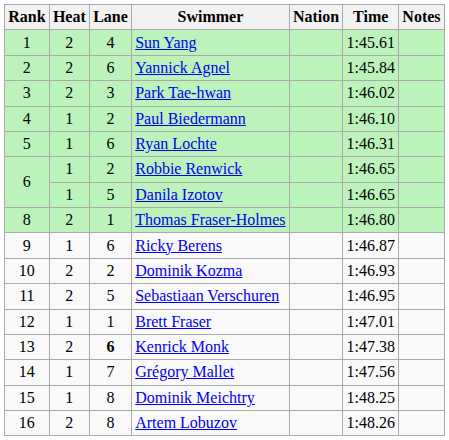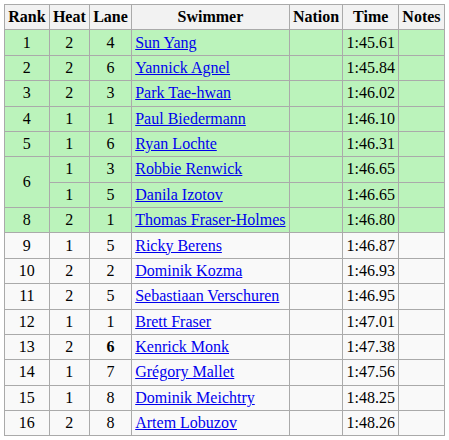Paul Biedermann | Lane: 2 -> 1
Robbie Renwick | Lane: 2 -> 3
Ricky Berens | Lane: 6 -> 5
